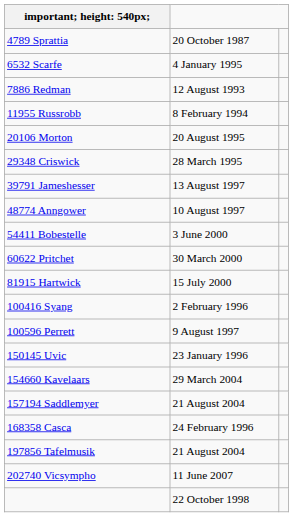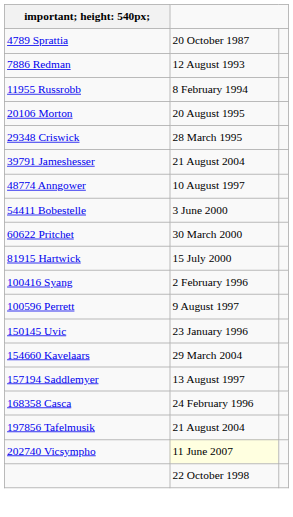- row: 6532 Scarfe | 4 January 1995
39791 Jameshesser | column 2: 13 August 1997 -> 21 August 2004
157194 Saddlemyer | column 2: 21 August 2004 -> 13 August 1997
202740 Vicsympho | column 2: no background -> lightyellow background
